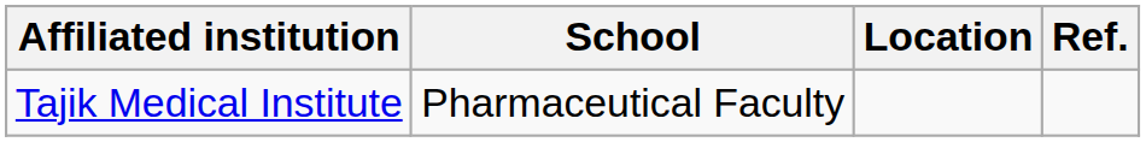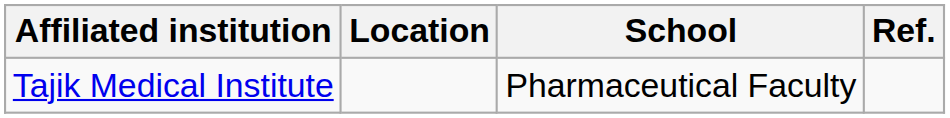columns swapped: School <-> Location
